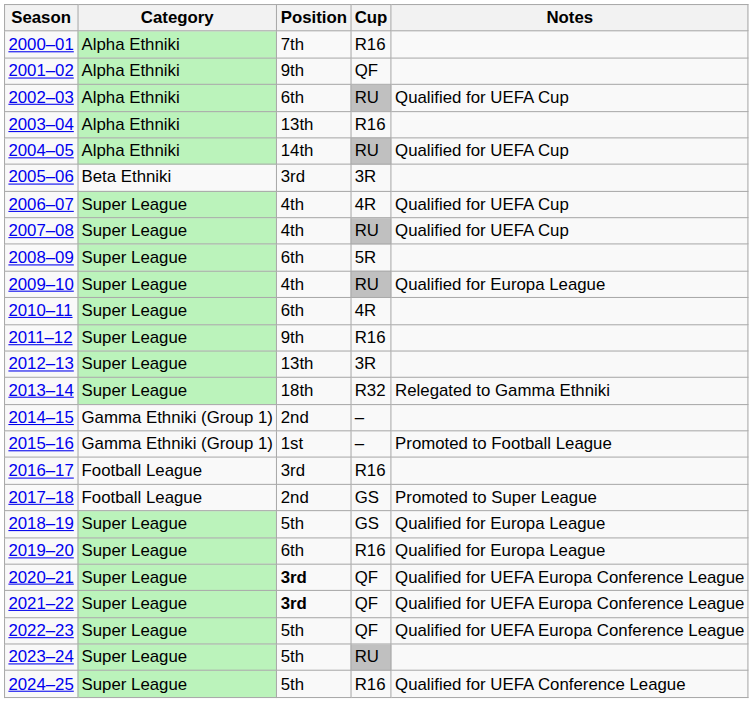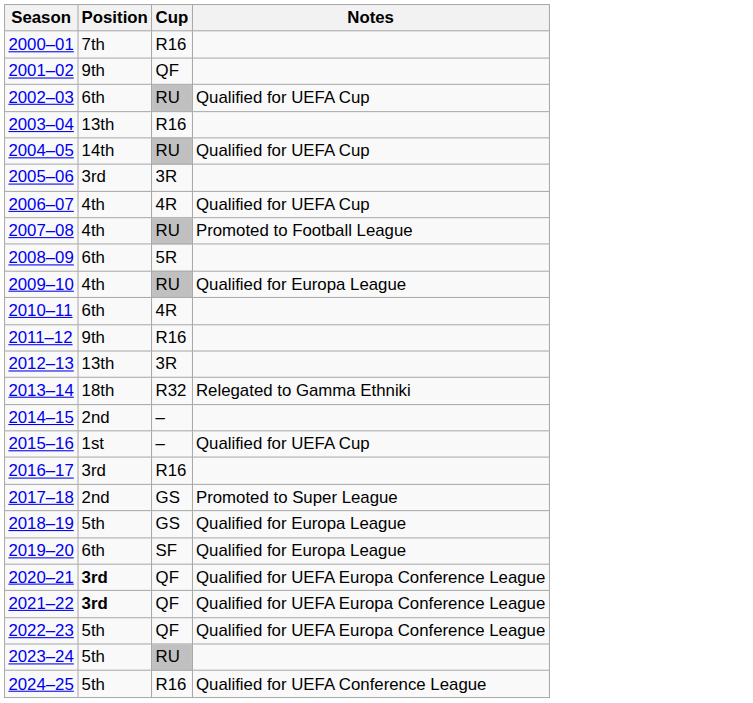- column: Category | Alpha Ethniki | Alpha Ethniki | Alpha Ethniki | Alpha Ethniki | Alpha Ethniki | Beta Ethniki | Super League | Super League | Super League | Super League | Super League | Super League | Super League | Super League | Gamma Ethniki (Group 1) | Gamma Ethniki (Group 1) | Football League | Football League | Super League | Super League | Super League | Super League | Super League | Super League | Super League
2007–08 | Notes: Qualified for UEFA Cup -> Promoted to Football League
2015–16 | Notes: Promoted to Football League -> Qualified for UEFA Cup
2019–20 | Cup: R16 -> SF
